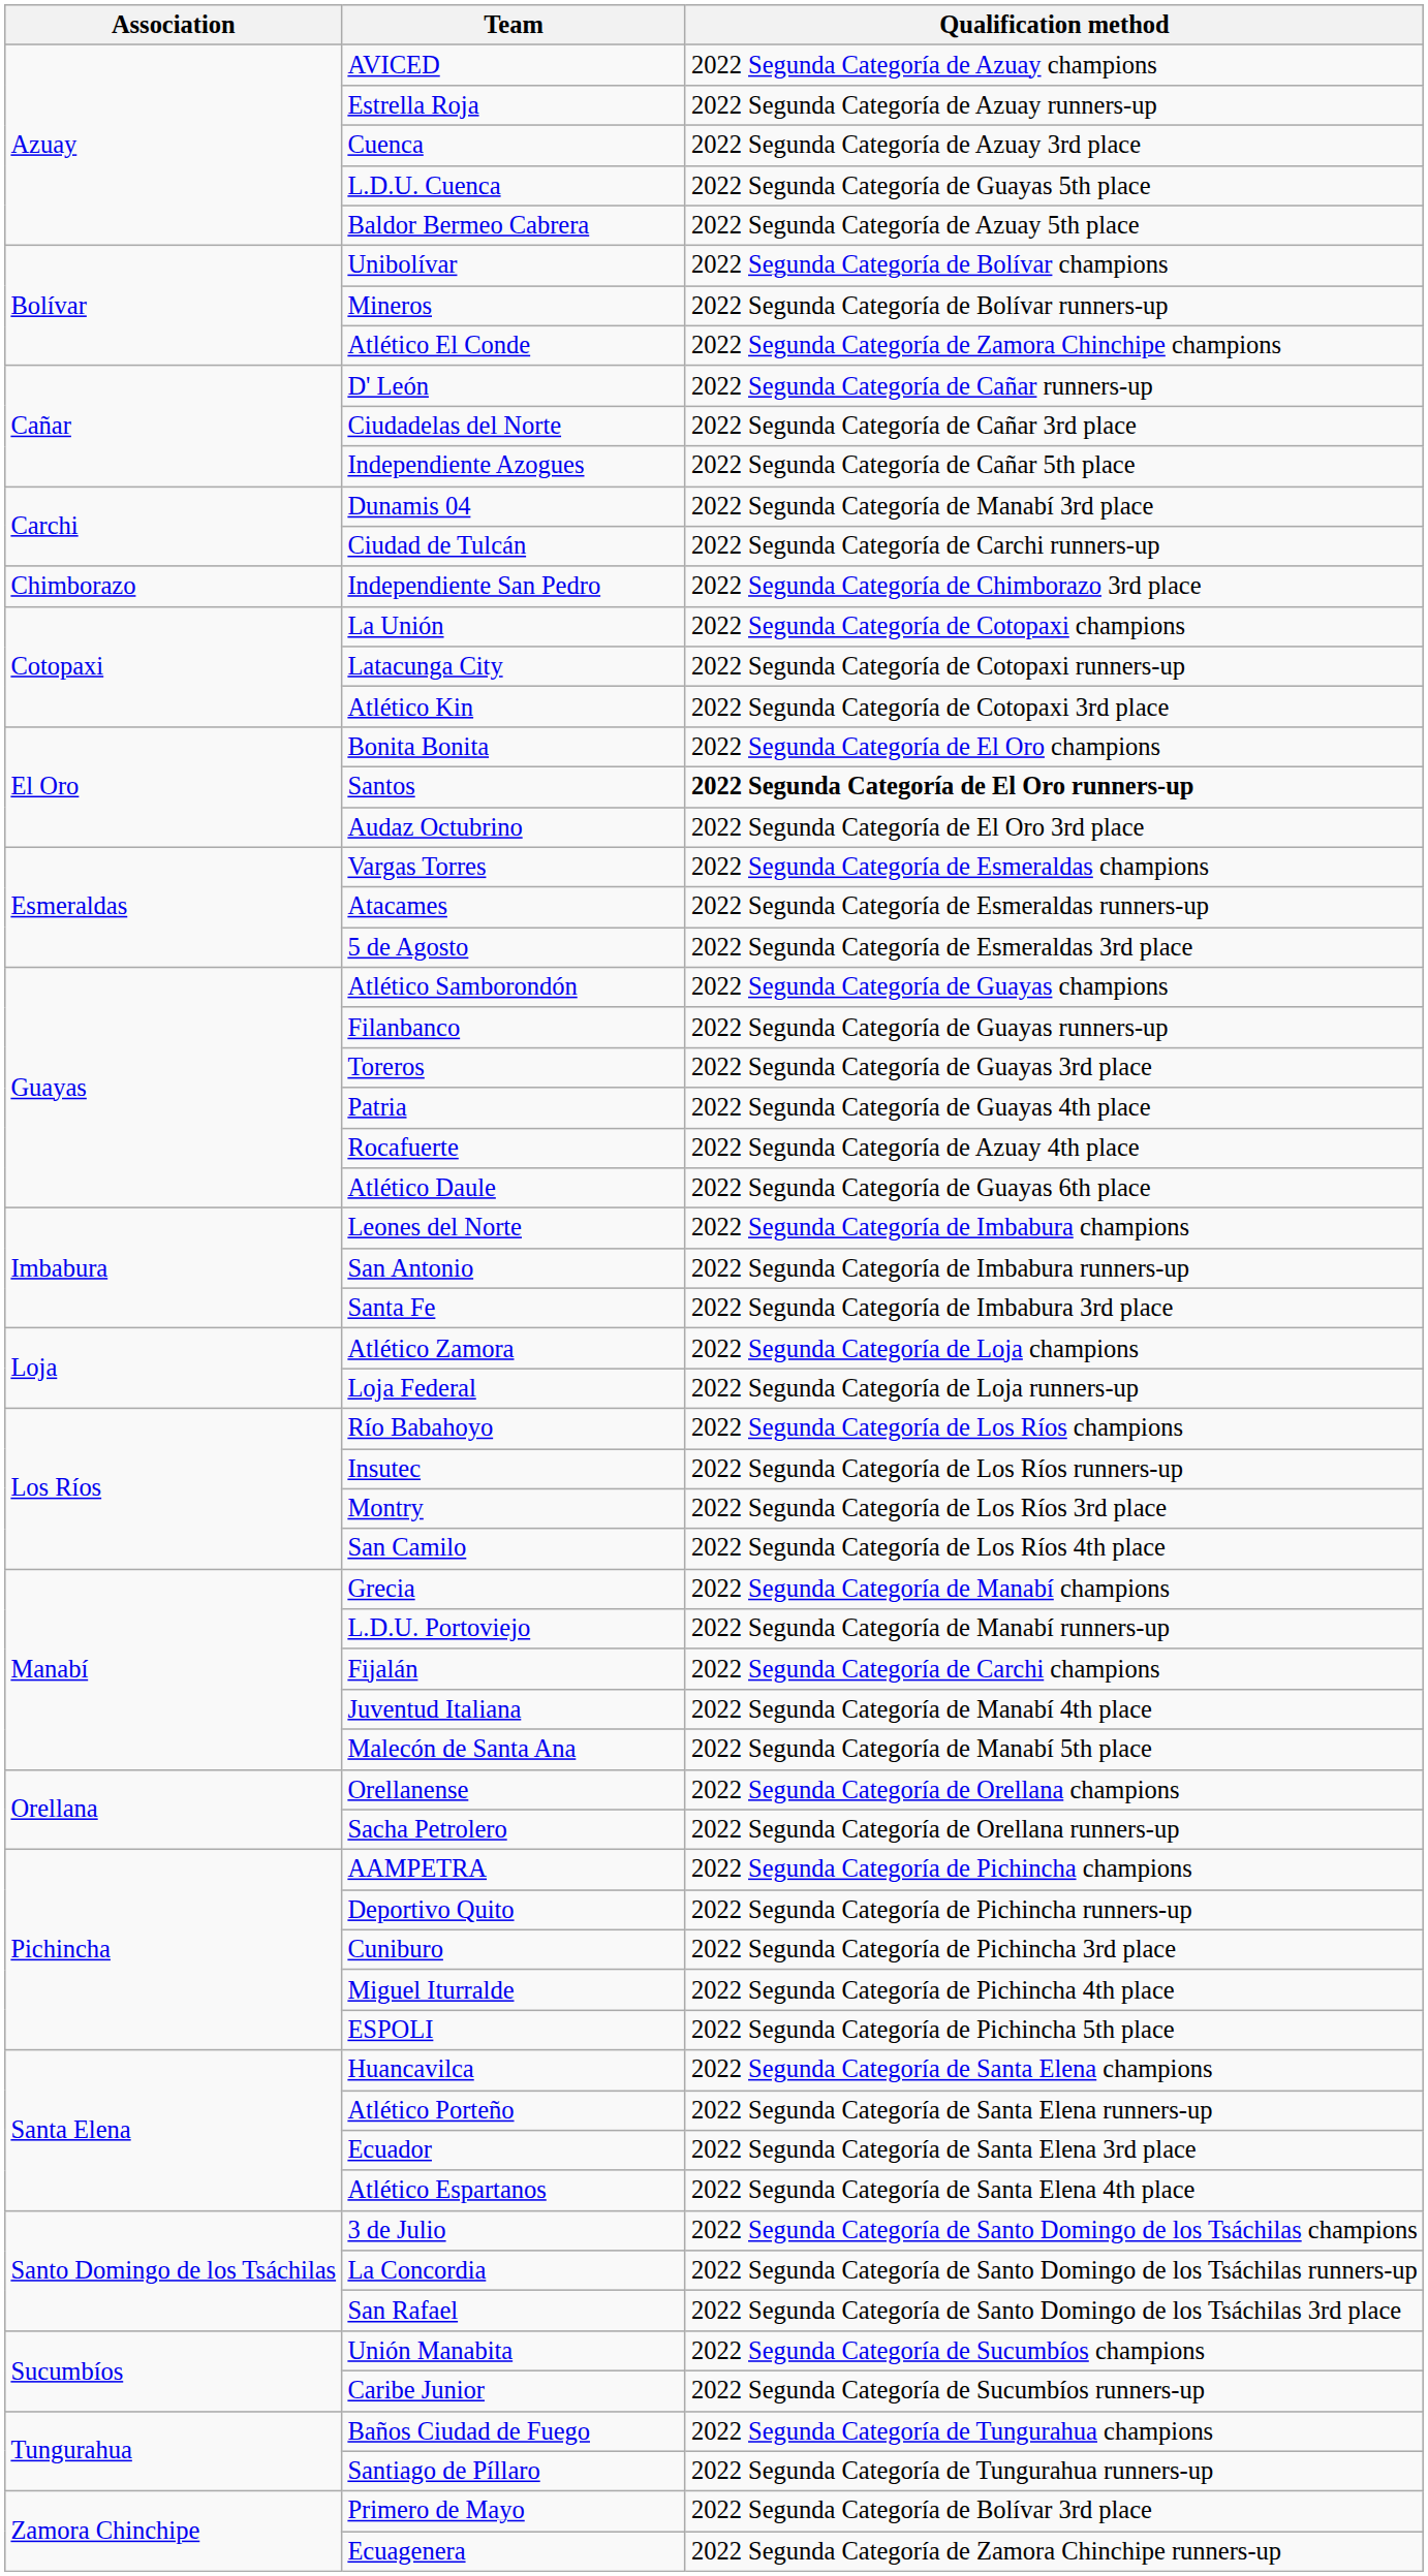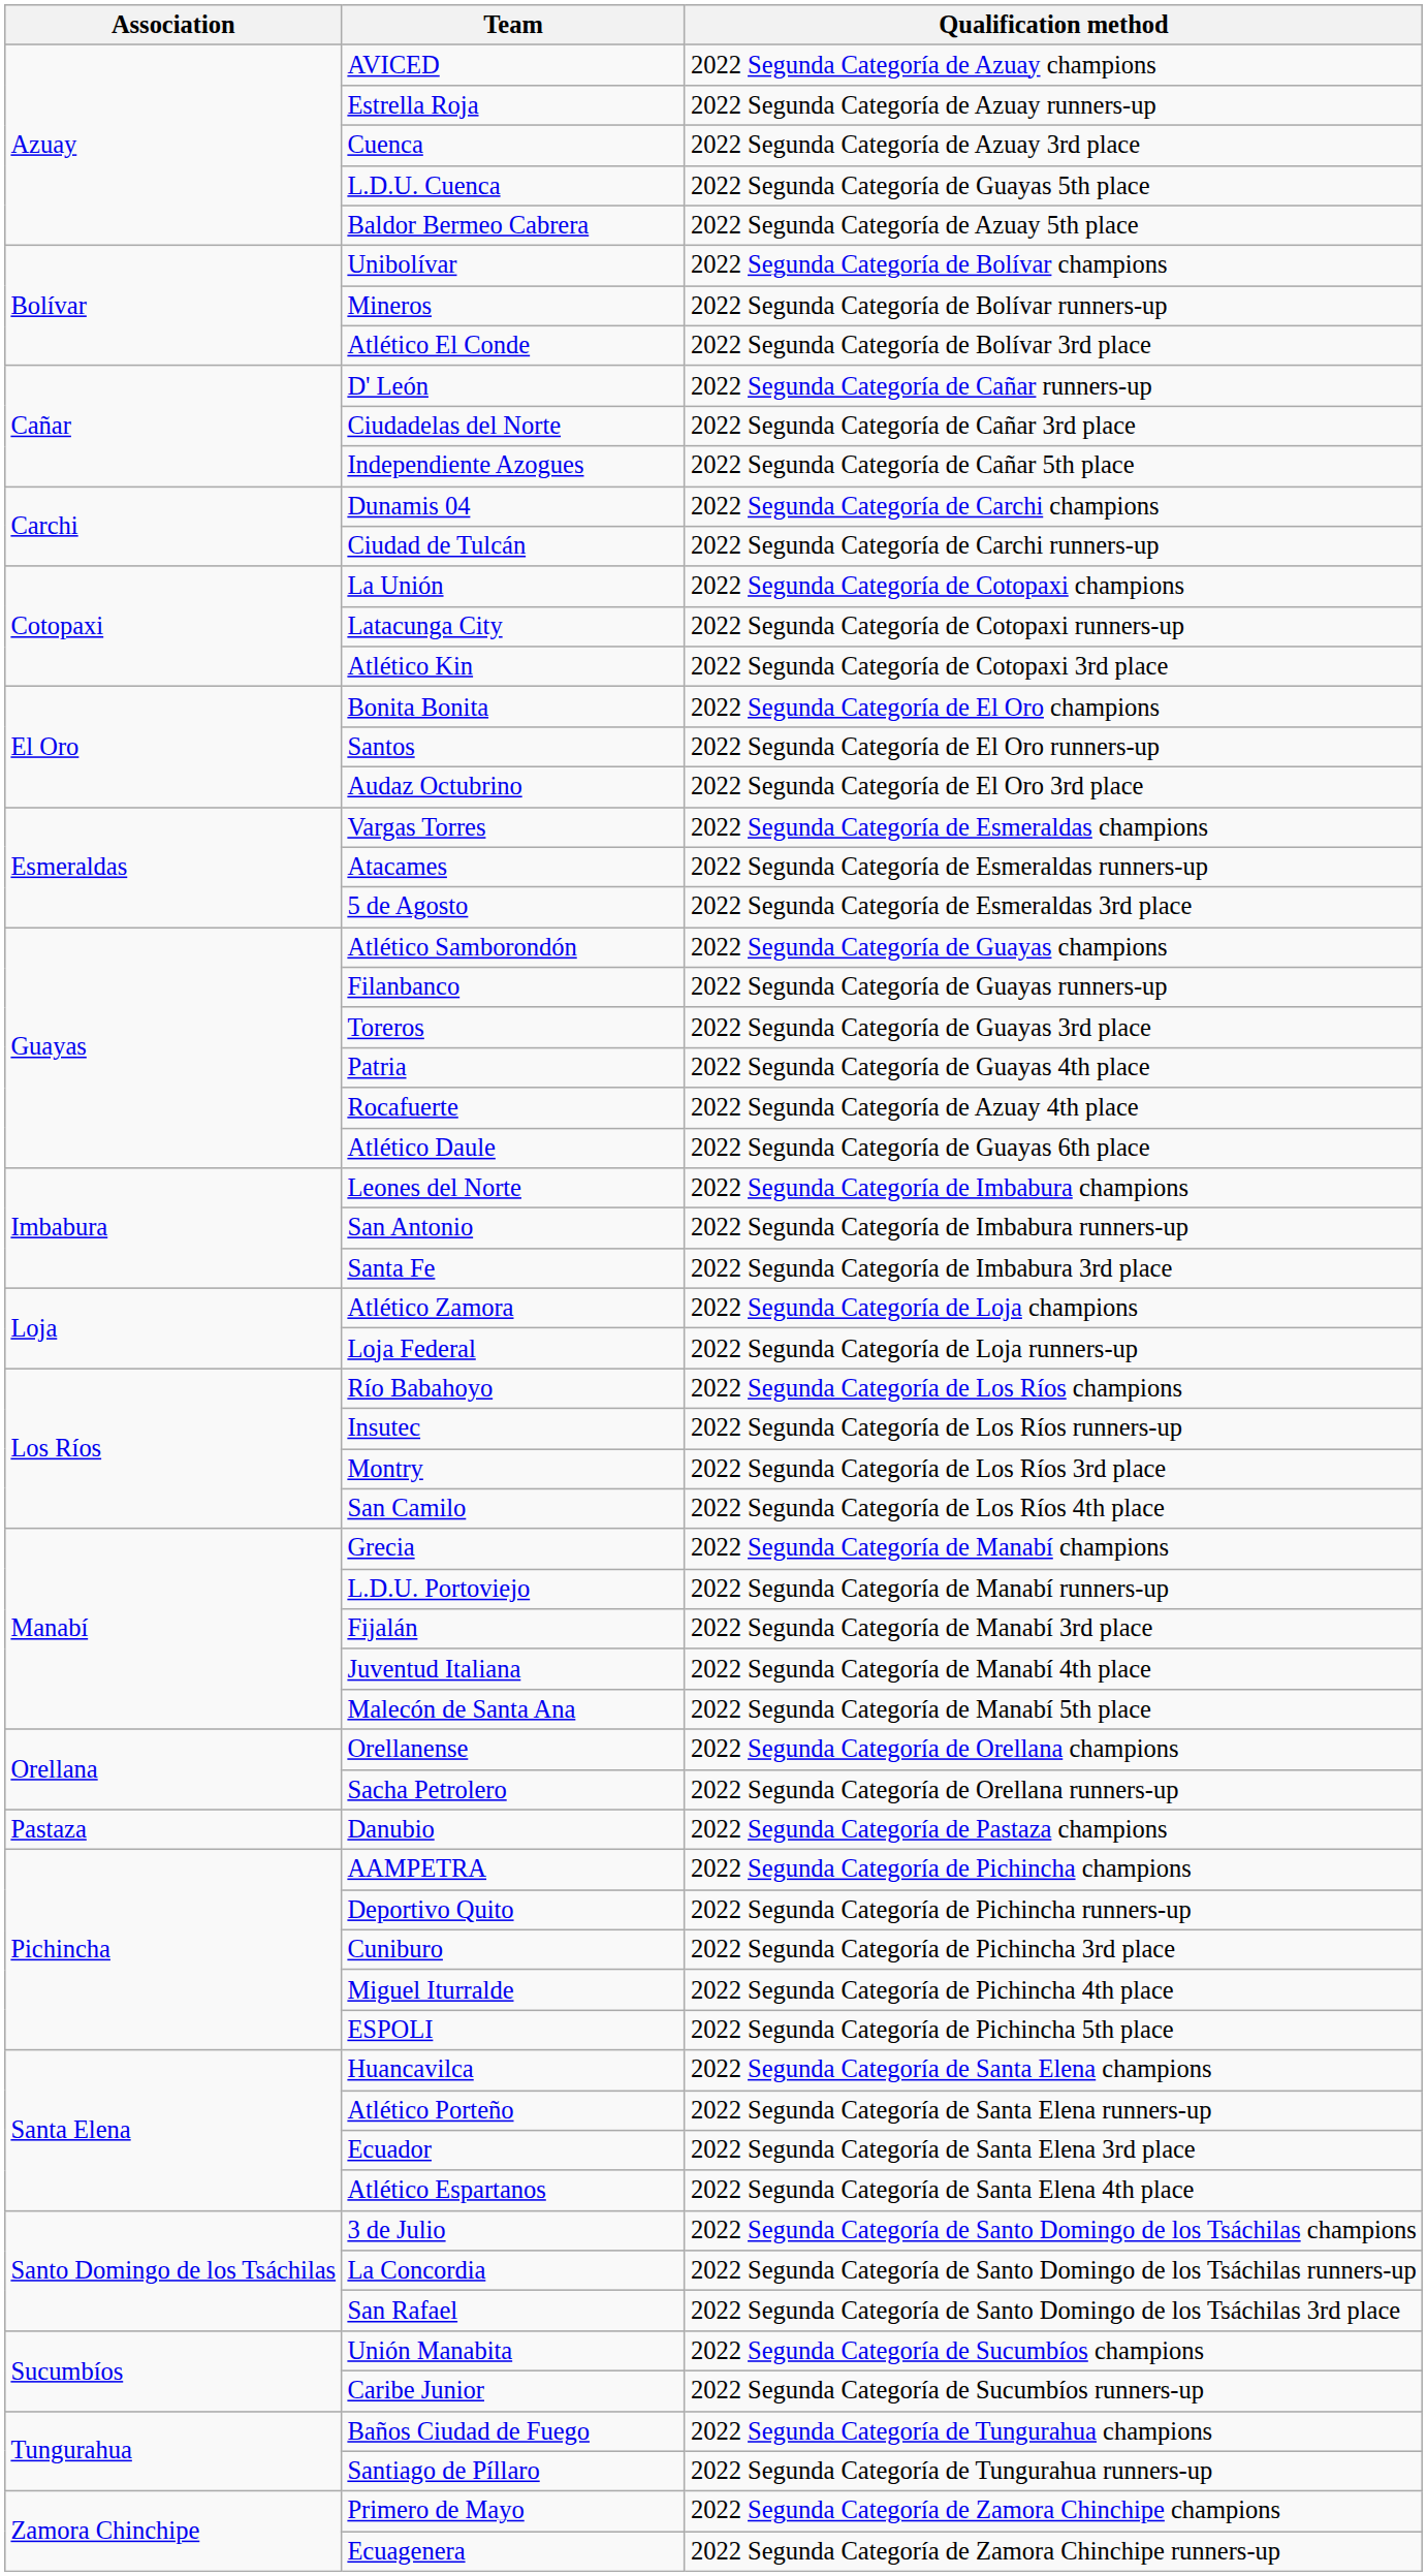Atlético El Conde | Qualification method: 2022 Segunda Categoría de Zamora Chinchipe champions -> 2022 Segunda Categoría de Bolívar 3rd place
Dunamis 04 | Qualification method: 2022 Segunda Categoría de Manabí 3rd place -> 2022 Segunda Categoría de Carchi champions
- row: Chimborazo | Independiente San Pedro | 2022 Segunda Categoría de Chimborazo 3rd place
Santos | Qualification method: bold -> normal
Fijalán | Qualification method: 2022 Segunda Categoría de Carchi champions -> 2022 Segunda Categoría de Manabí 3rd place
+ row: Pastaza | Danubio | 2022 Segunda Categoría de Pastaza champions
Primero de Mayo | Qualification method: 2022 Segunda Categoría de Bolívar 3rd place -> 2022 Segunda Categoría de Zamora Chinchipe champions
